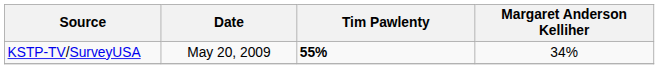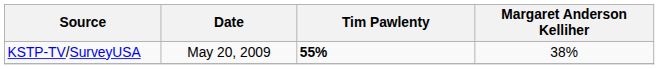KSTP-TV/SurveyUSA | Margaret Anderson Kelliher: 34% -> 38%
